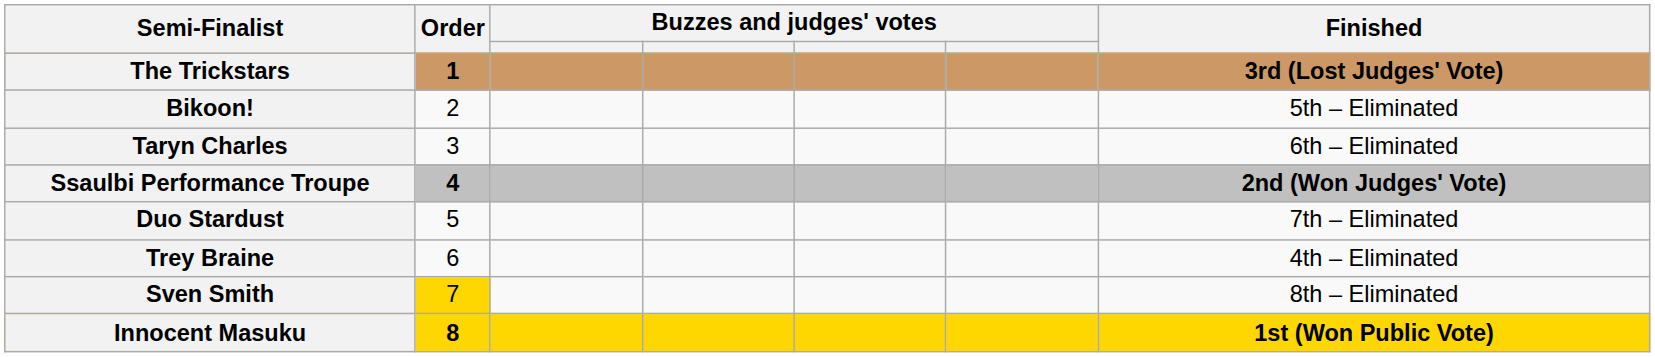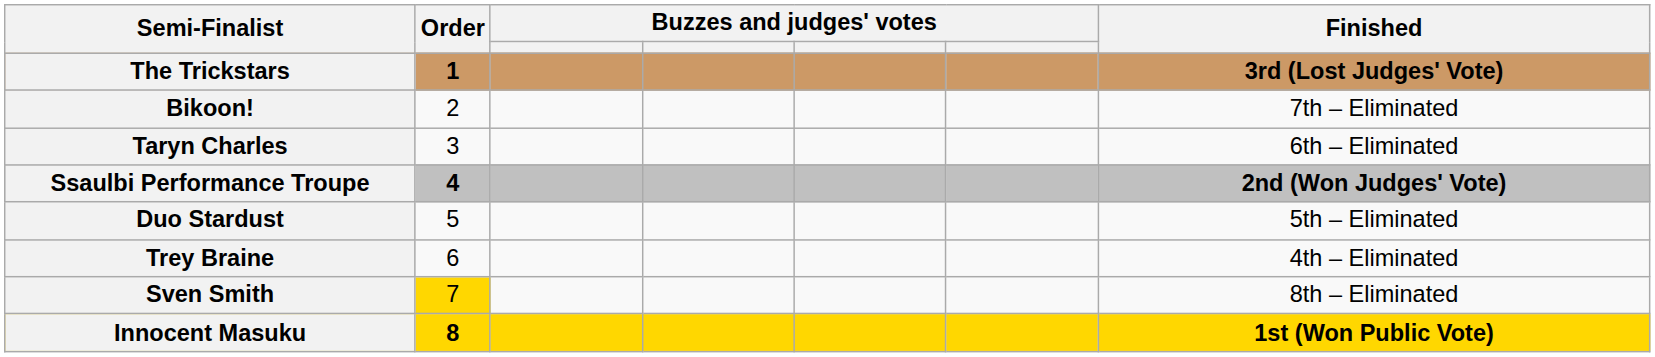Bikoon! | Finished: 5th – Eliminated -> 7th – Eliminated
Duo Stardust | Finished: 7th – Eliminated -> 5th – Eliminated
